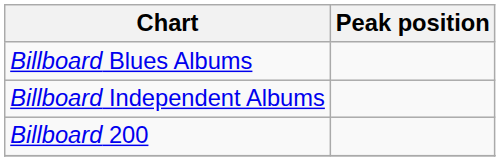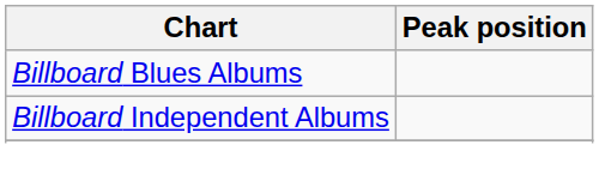- row: Billboard 200
